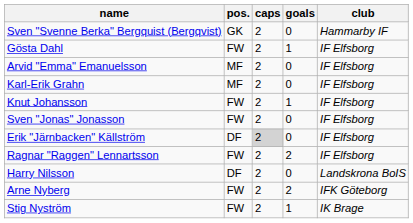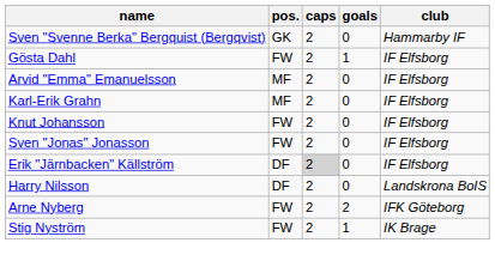Knut Johansson | goals: 1 -> 0
- row: Ragnar "Raggen" Lennartsson | FW | 2 | 2 | IF Elfsborg
